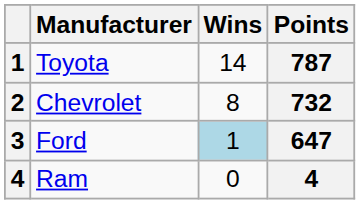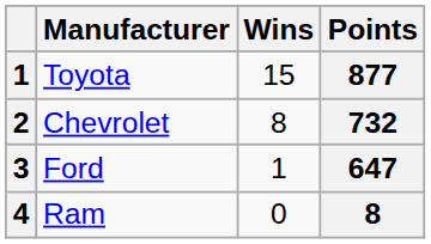Toyota | Wins: 14 -> 15
Toyota | Points: 787 -> 877
Ford | Wins: lightblue background -> no background
Ram | Points: 4 -> 8
